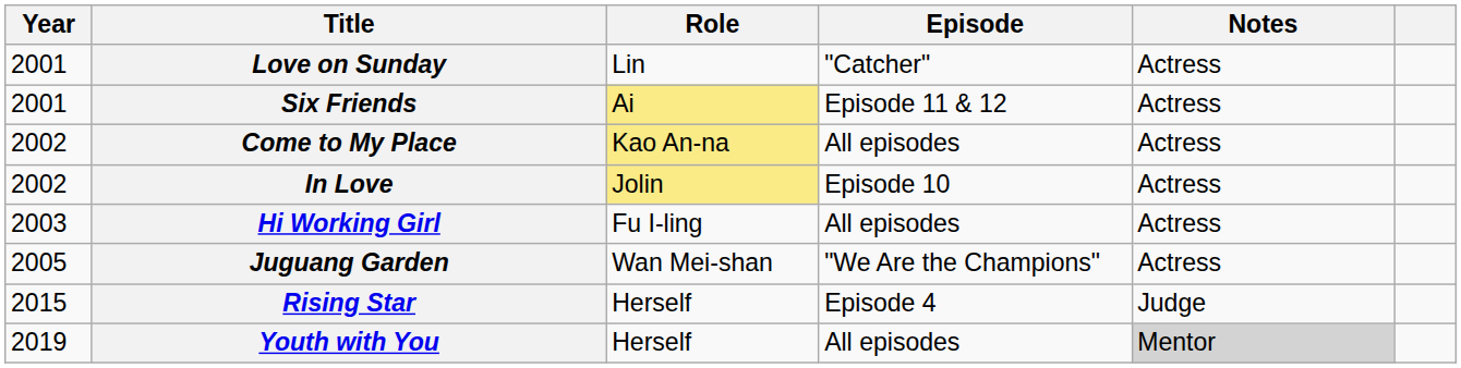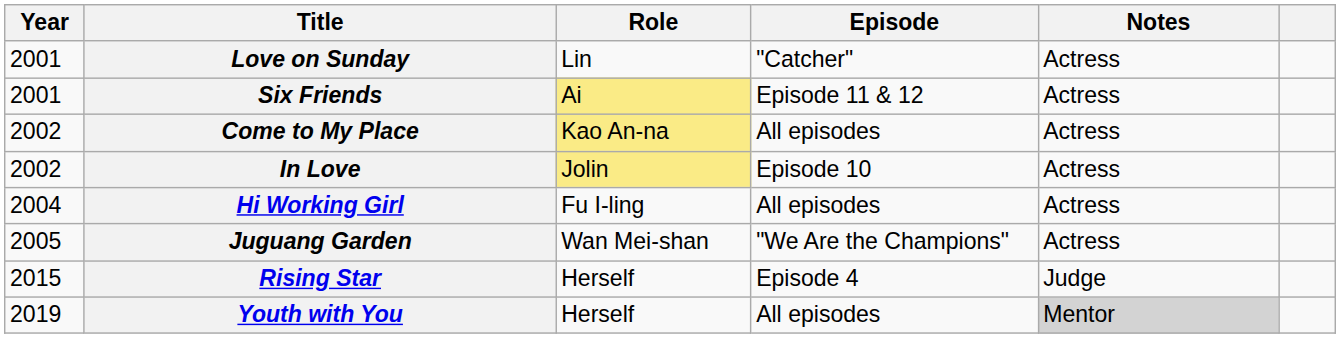Hi Working Girl | Year: 2003 -> 2004
